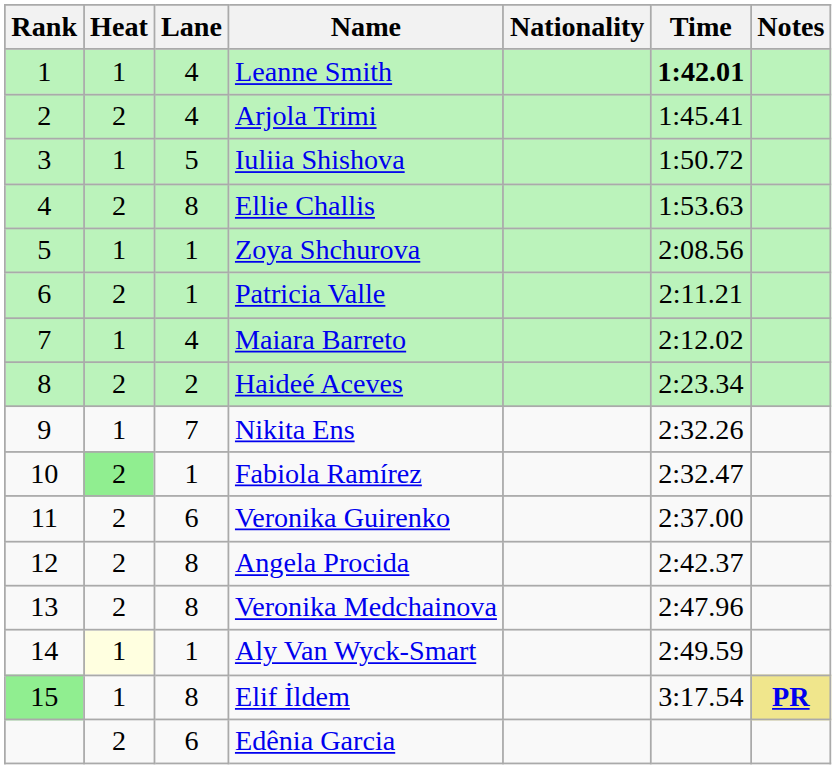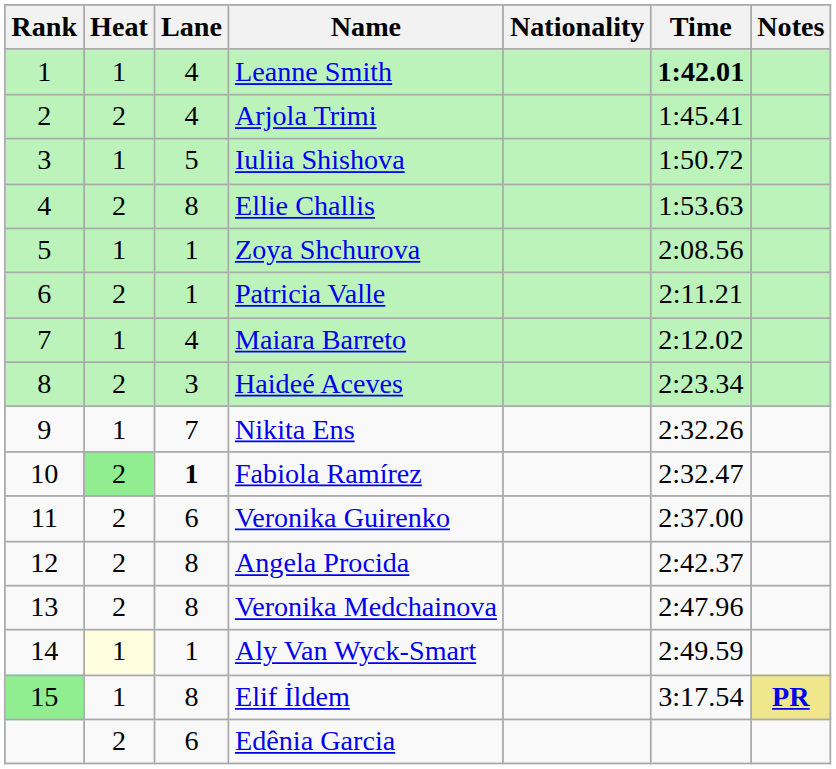Haideé Aceves | Lane: 2 -> 3
Fabiola Ramírez | Lane: normal -> bold
